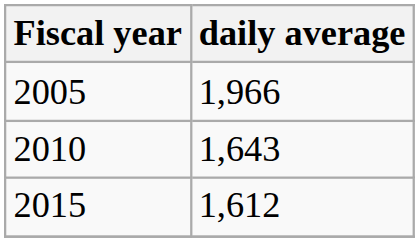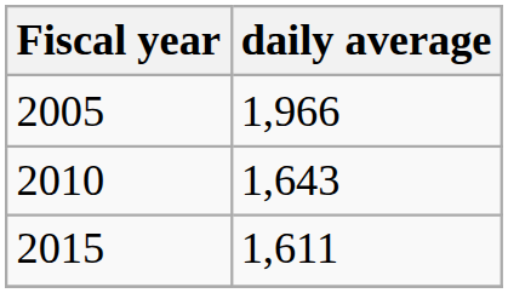2015 | daily average: 1,612 -> 1,611
